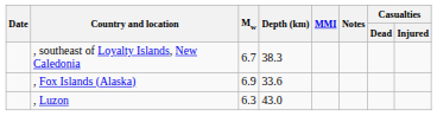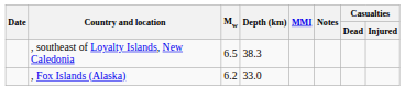, southeast of Loyalty Islands, New Caledonia | Mw: 6.7 -> 6.5
, Fox Islands (Alaska) | Mw: 6.9 -> 6.2
, Fox Islands (Alaska) | Depth (km): 33.6 -> 33.0
- row: , Luzon | 6.3 | 43.0
